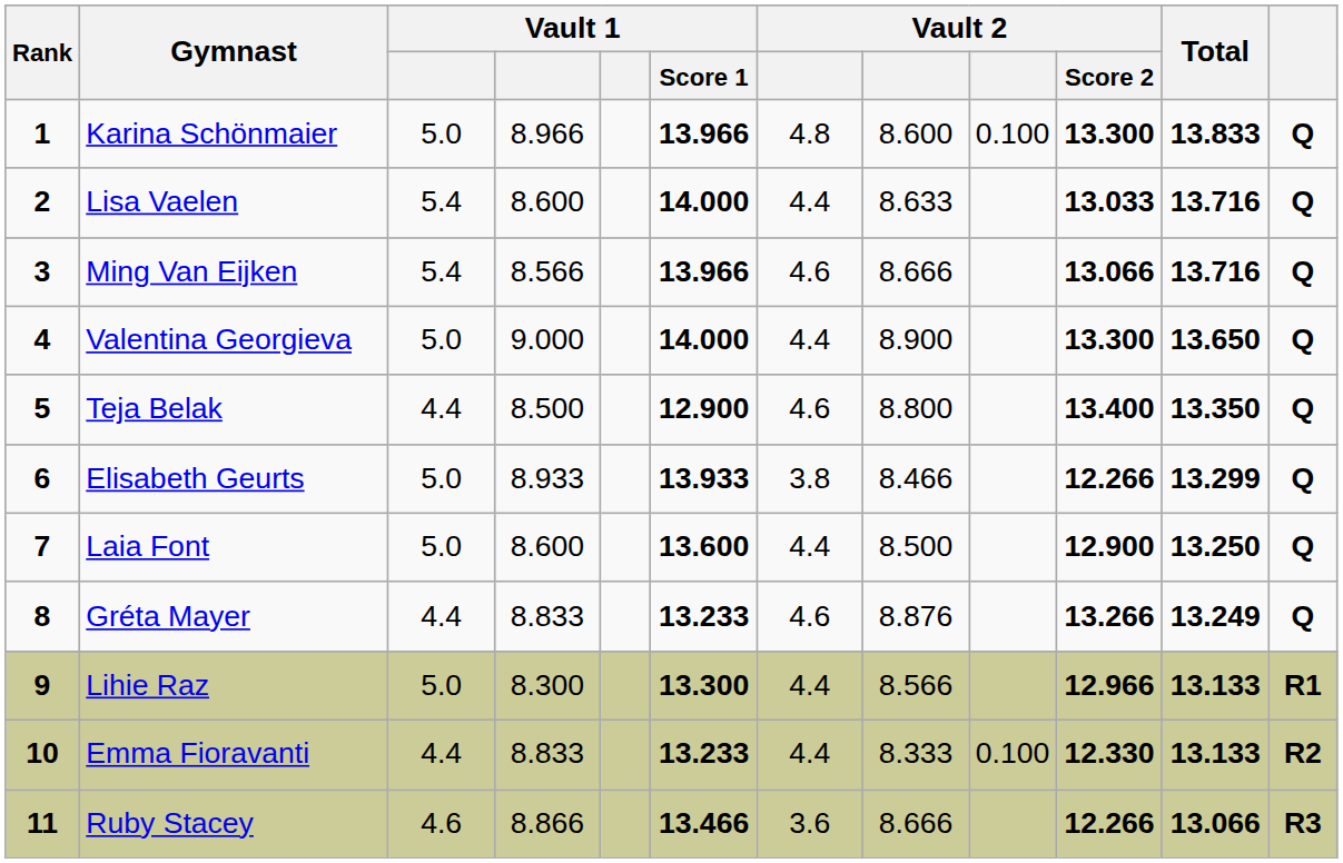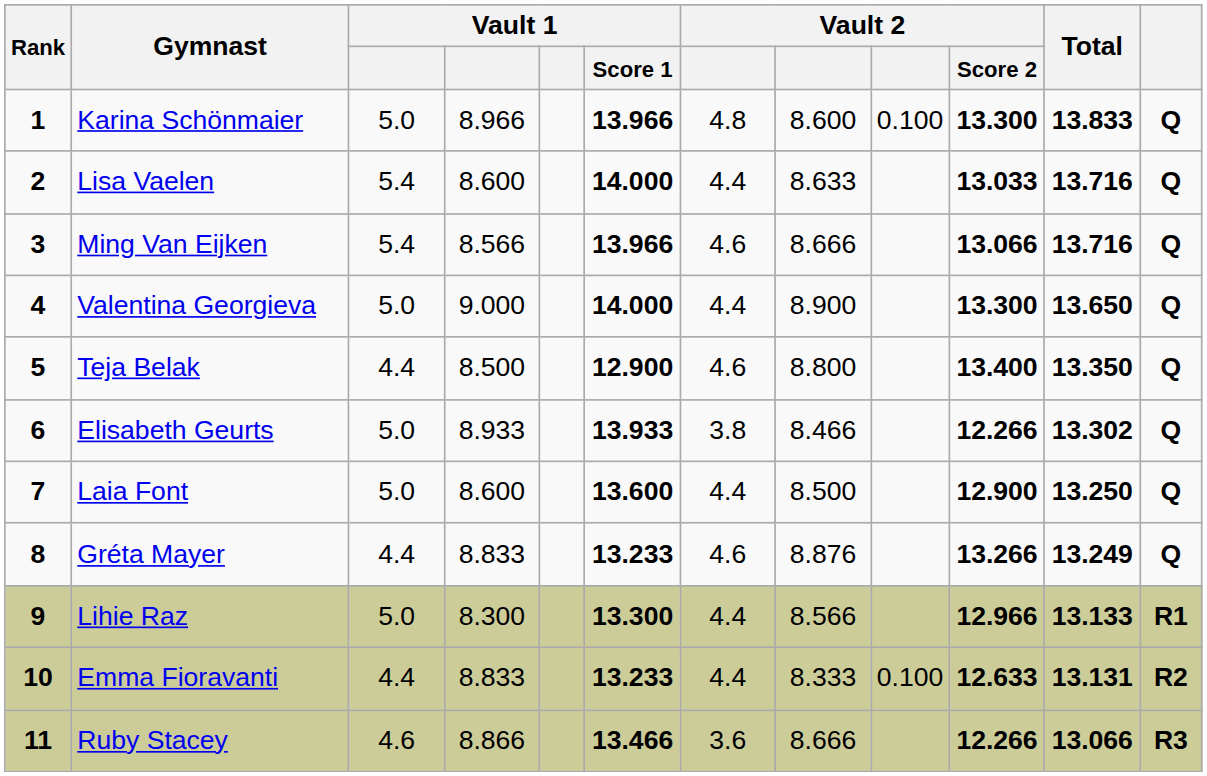Elisabeth Geurts | Total: 13.299 -> 13.302
Emma Fioravanti | Vault 2 / Score 2: 12.330 -> 12.633
Emma Fioravanti | Total: 13.133 -> 13.131
